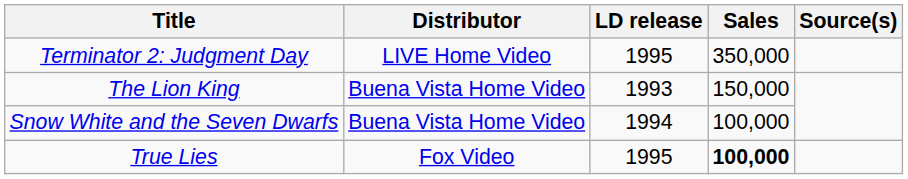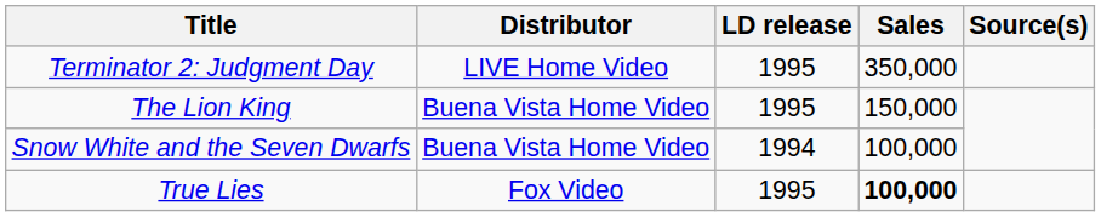The Lion King | LD release: 1993 -> 1995
